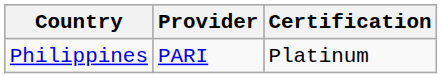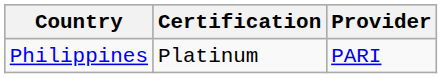columns swapped: Provider <-> Certification
